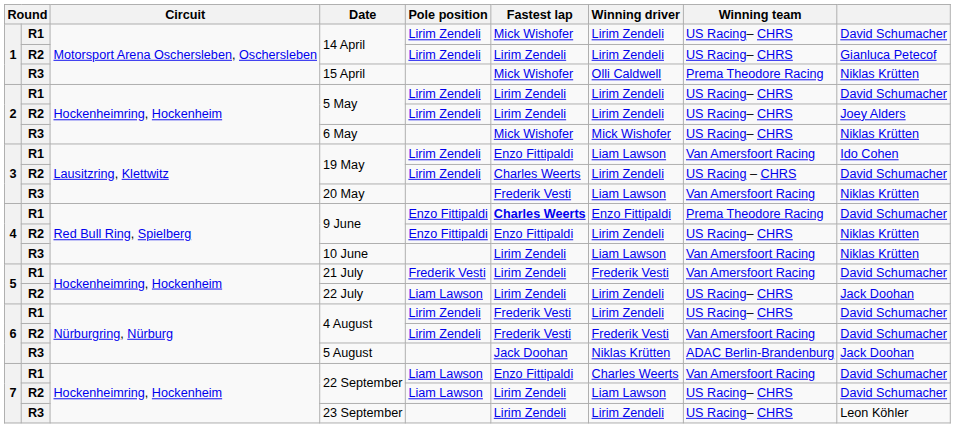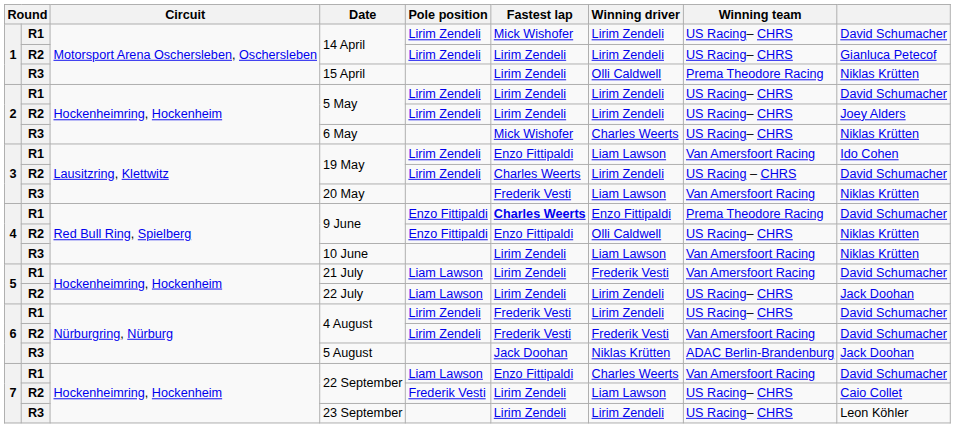15 April | Fastest lap: Mick Wishofer -> Lirim Zendeli
6 May | Winning driver: Mick Wishofer -> Charles Weerts
R2 / 9 June | Winning driver: Lirim Zendeli -> Olli Caldwell
21 July | Pole position: Frederik Vesti -> Liam Lawson
R2 / 22 September | Pole position: Liam Lawson -> Frederik Vesti
R2 / 22 September | column 9: David Schumacher -> Caio Collet
